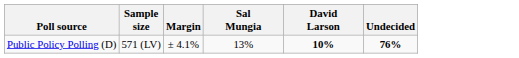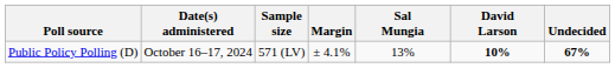+ column: Date(s) administered | October 16–17, 2024
Public Policy Polling (D) | Undecided: 76% -> 67%
